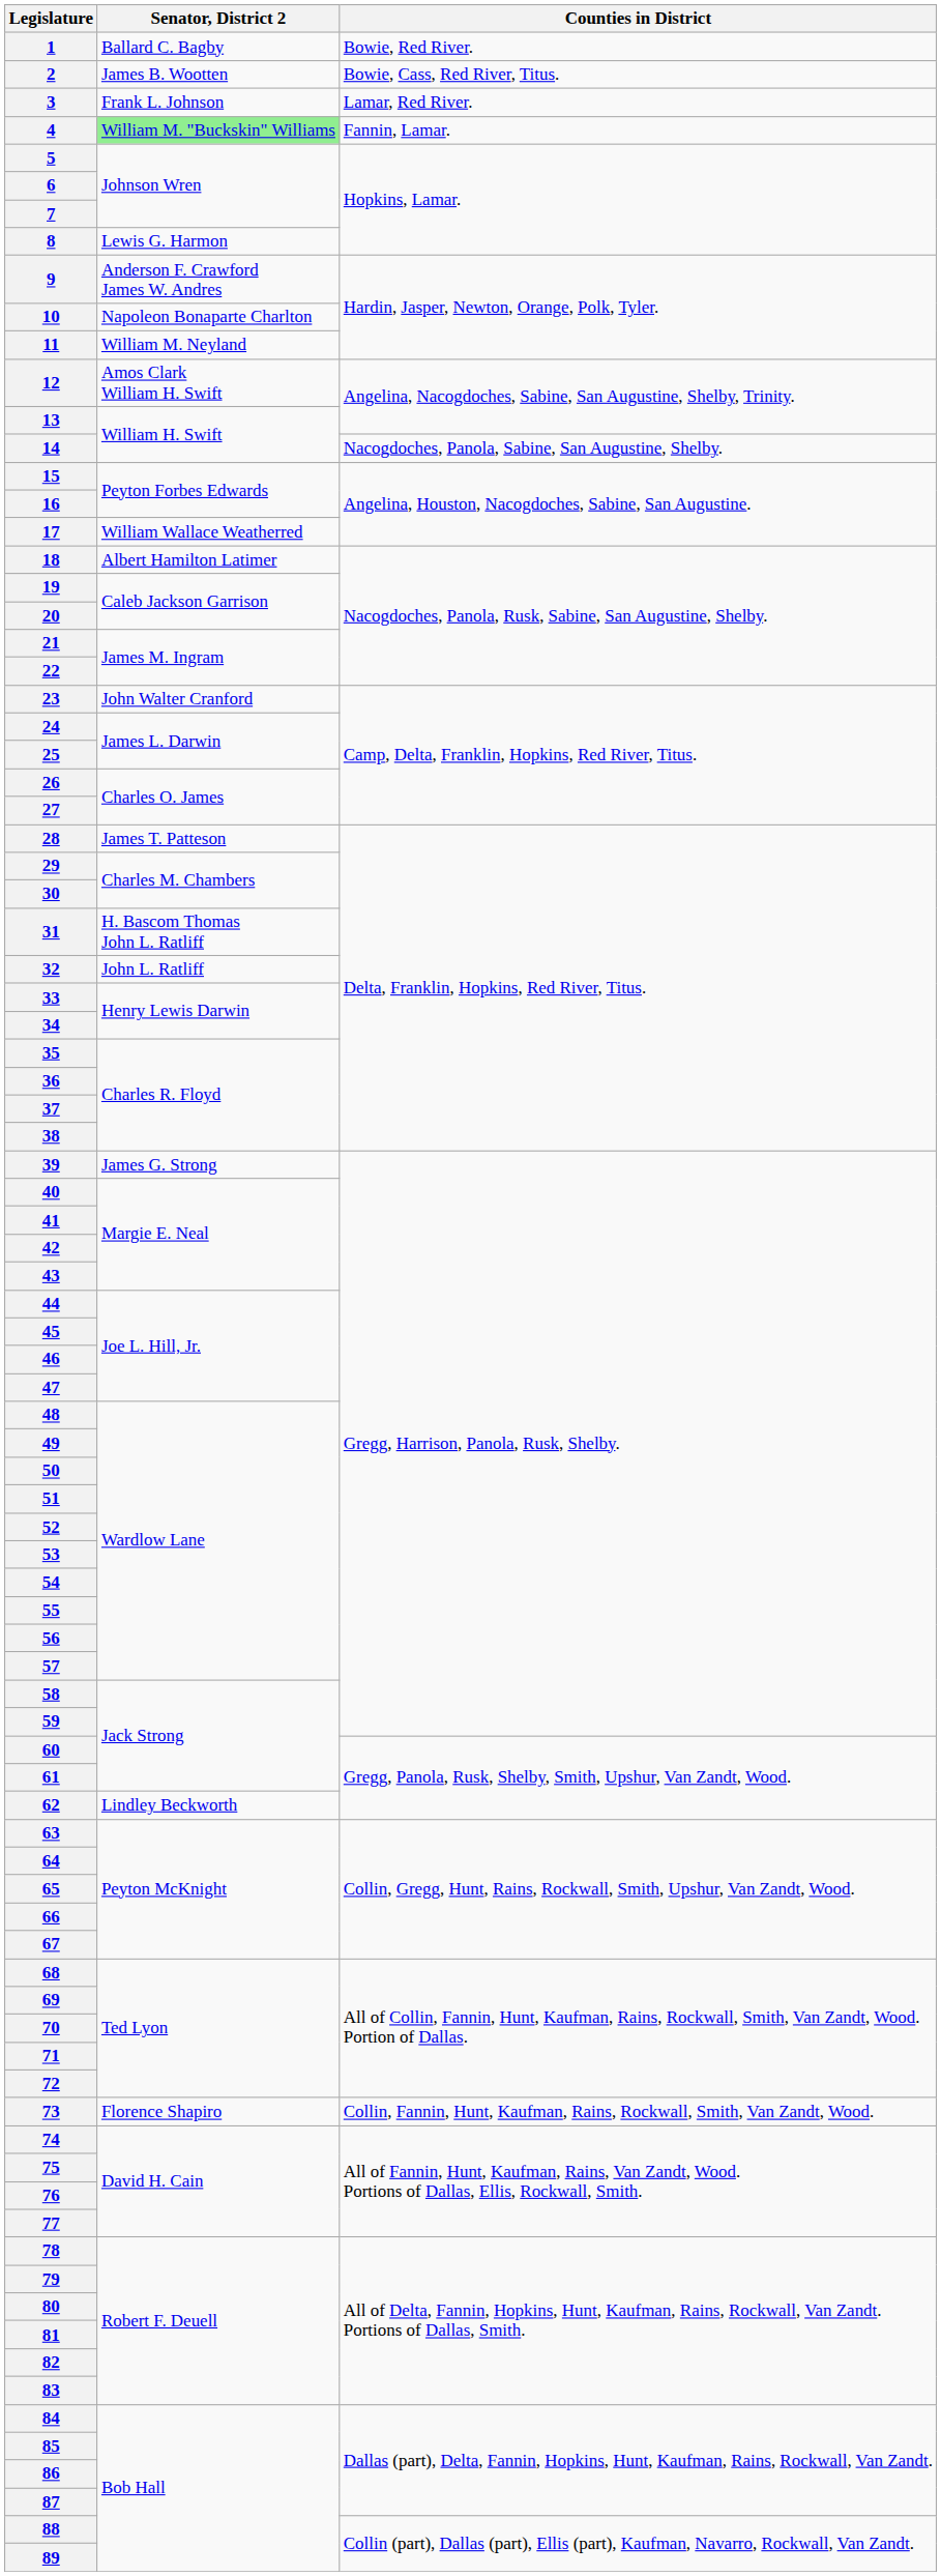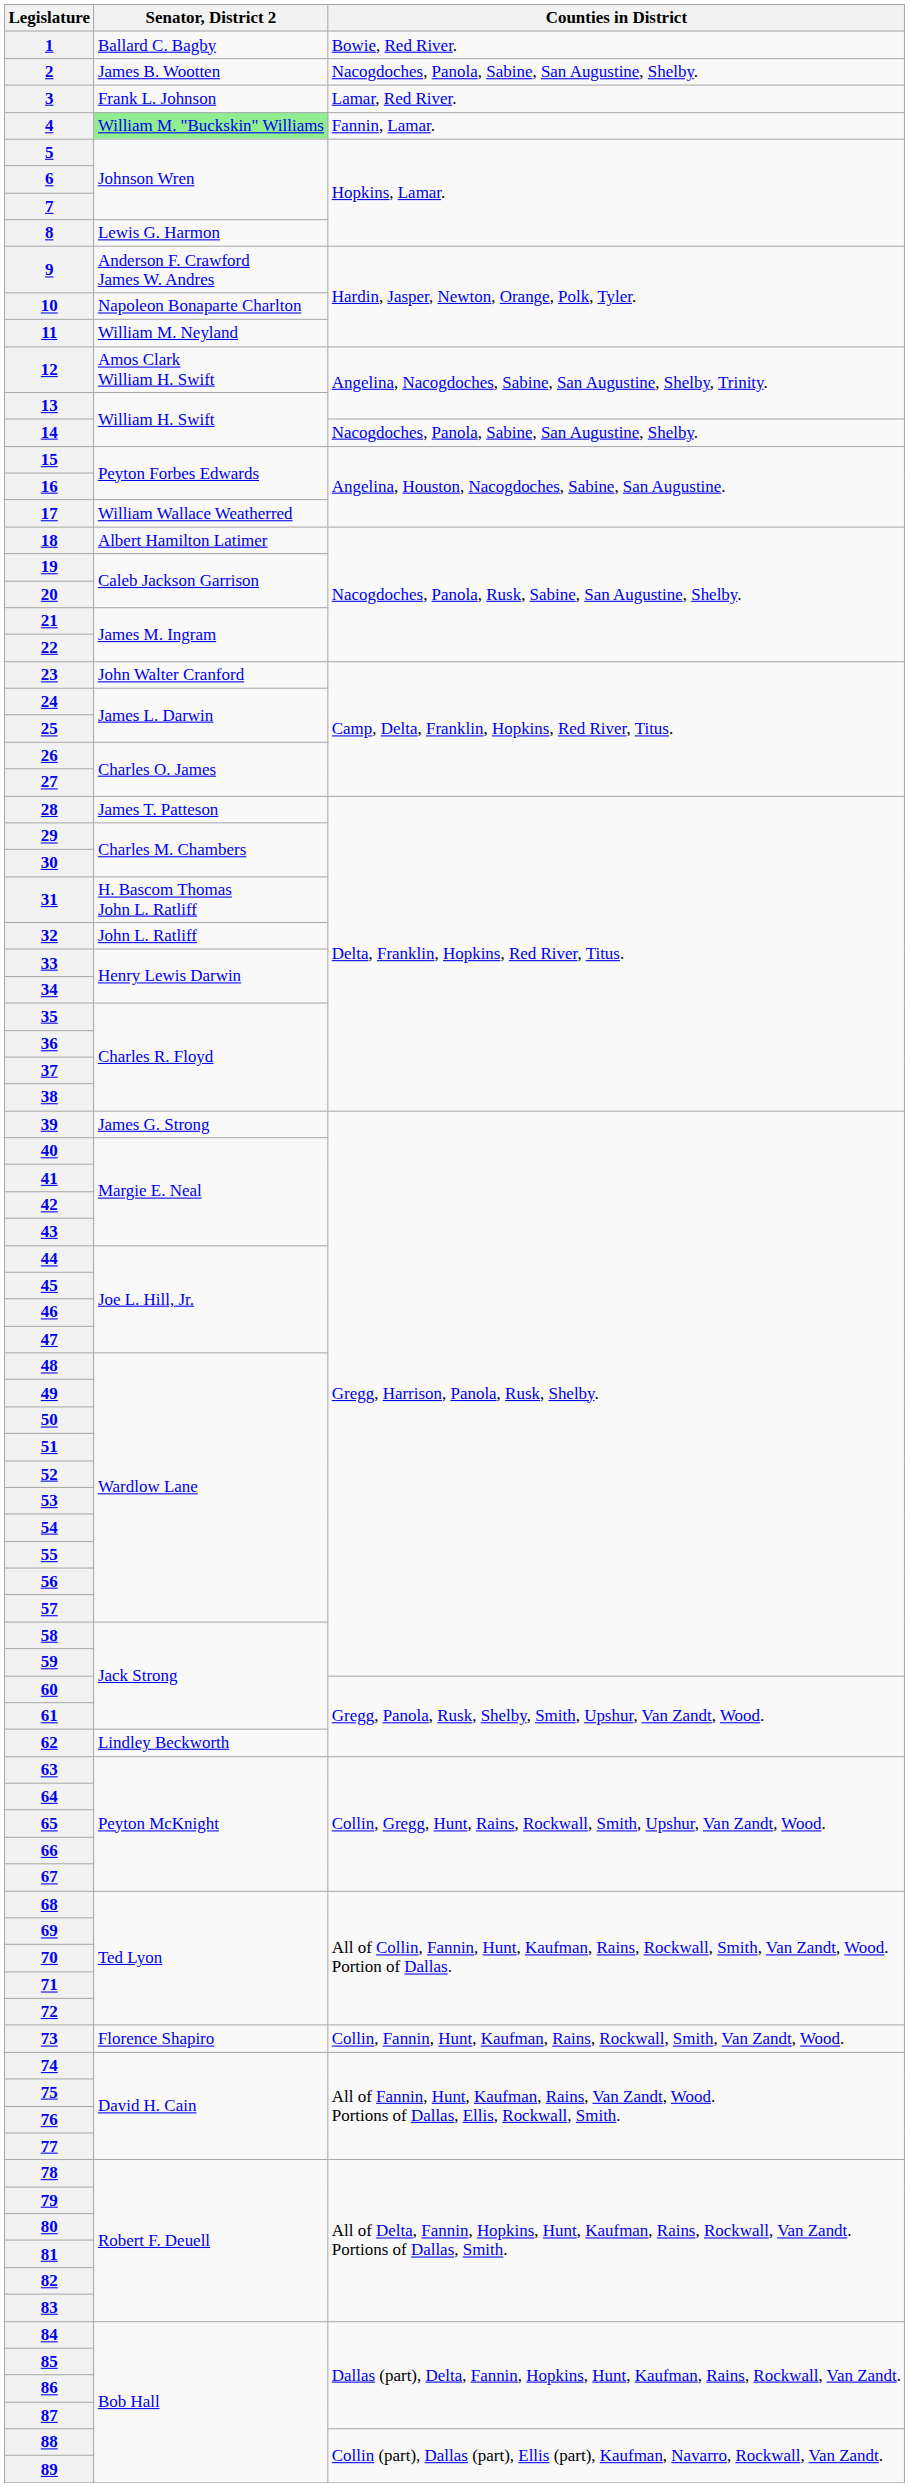2 | Counties in District: Bowie, Cass, Red River, Titus. -> Nacogdoches, Panola, Sabine, San Augustine, Shelby.
